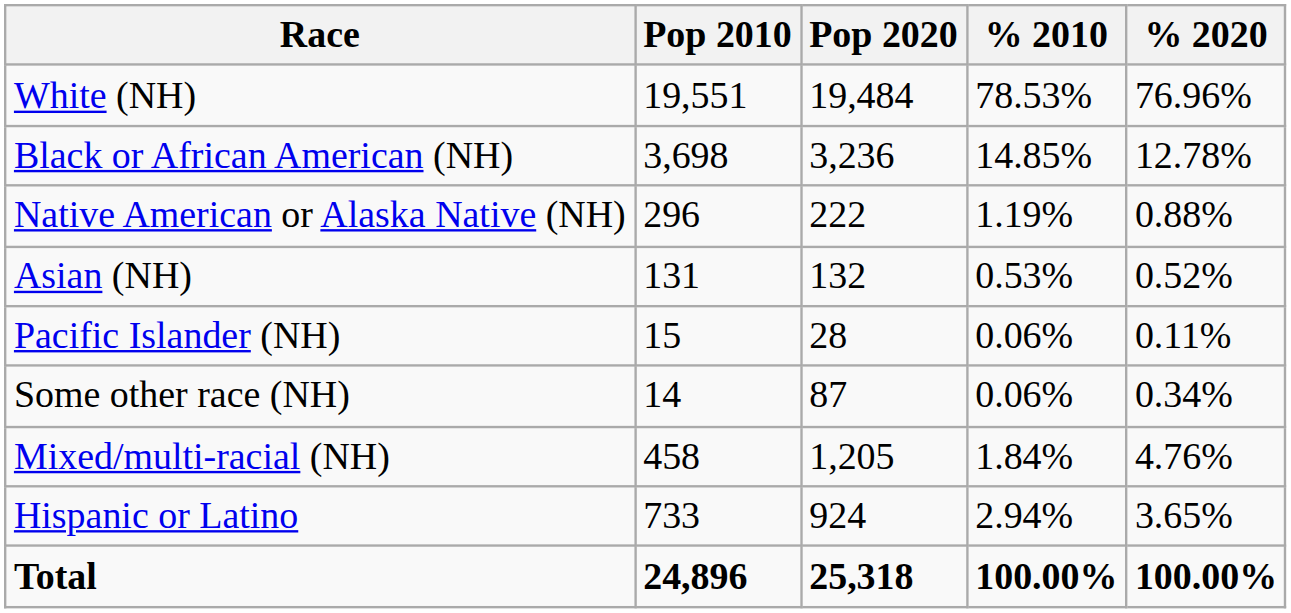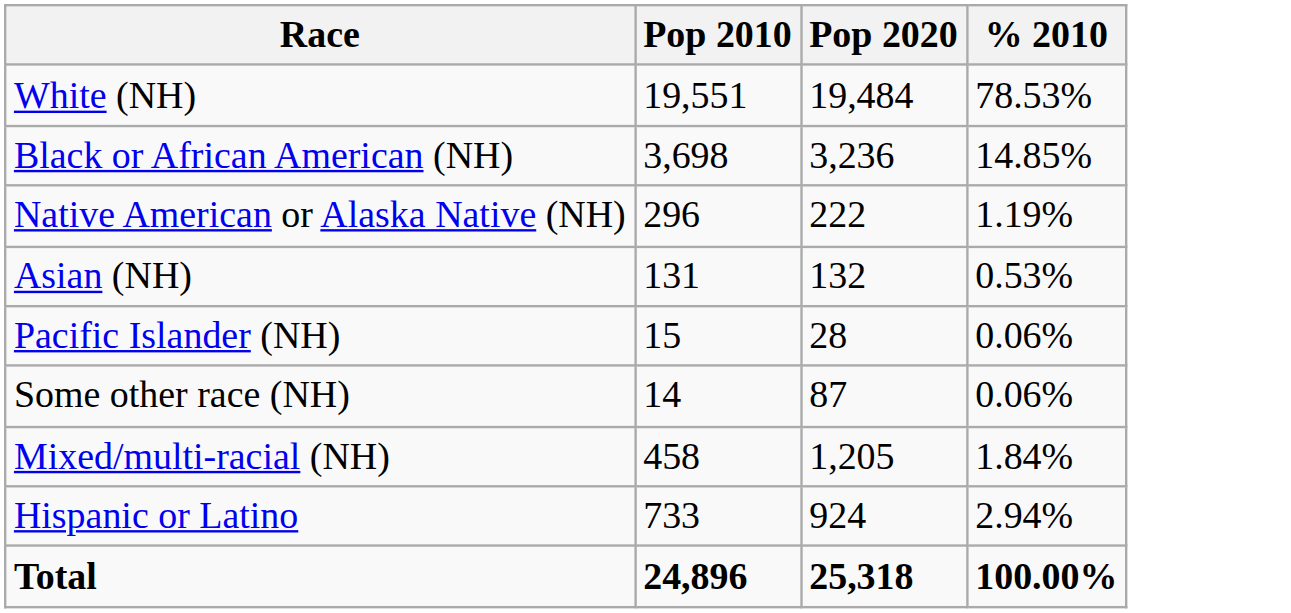- column: % 2020 | 76.96% | 12.78% | 0.88% | 0.52% | 0.11% | 0.34% | 4.76% | 3.65% | 100.00%
